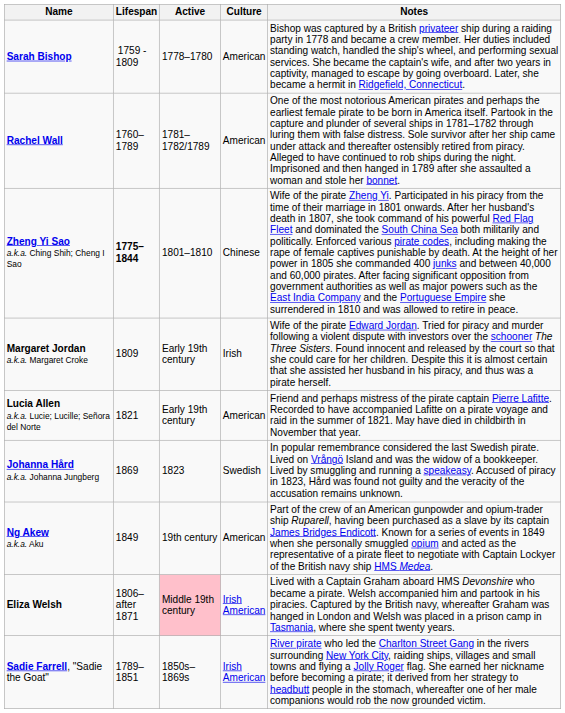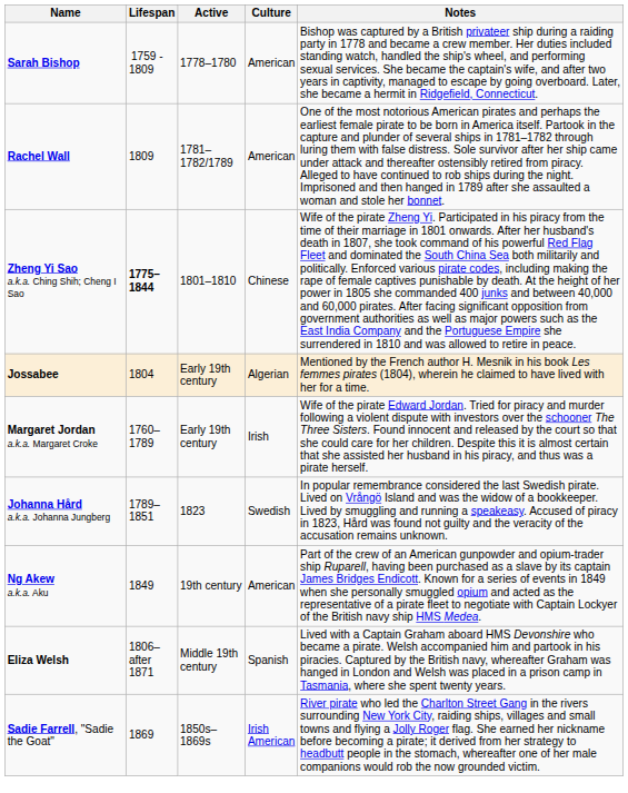Rachel Wall | Lifespan: 1760–1789 -> 1809
+ row: Jossabee | 1804 | Early 19th century | Algerian | Mentioned by the French author H. Mesnik in his book Les femmes pirates (1804), wherein he claimed to have lived with her for a time.
Margaret Jordan a.k.a. Margaret Croke | Lifespan: 1809 -> 1760–1789
- row: Lucia Allen a.k.a. Lucie; Lucille; Señora del Norte | 1821 | Early 19th century | American | Friend and perhaps mistress of the pirate captain Pierre Lafitte. Recorded to have accompanied Lafitte on a pirate voyage and raid in the summer of 1821. May have died in childbirth in November that year.
Johanna Hård a.k.a. Johanna Jungberg | Lifespan: 1869 -> 1789–1851
Eliza Welsh | Active: pink background -> no background
Eliza Welsh | Culture: Irish American -> Spanish
Sadie Farrell, "Sadie the Goat" | Lifespan: 1789–1851 -> 1869
